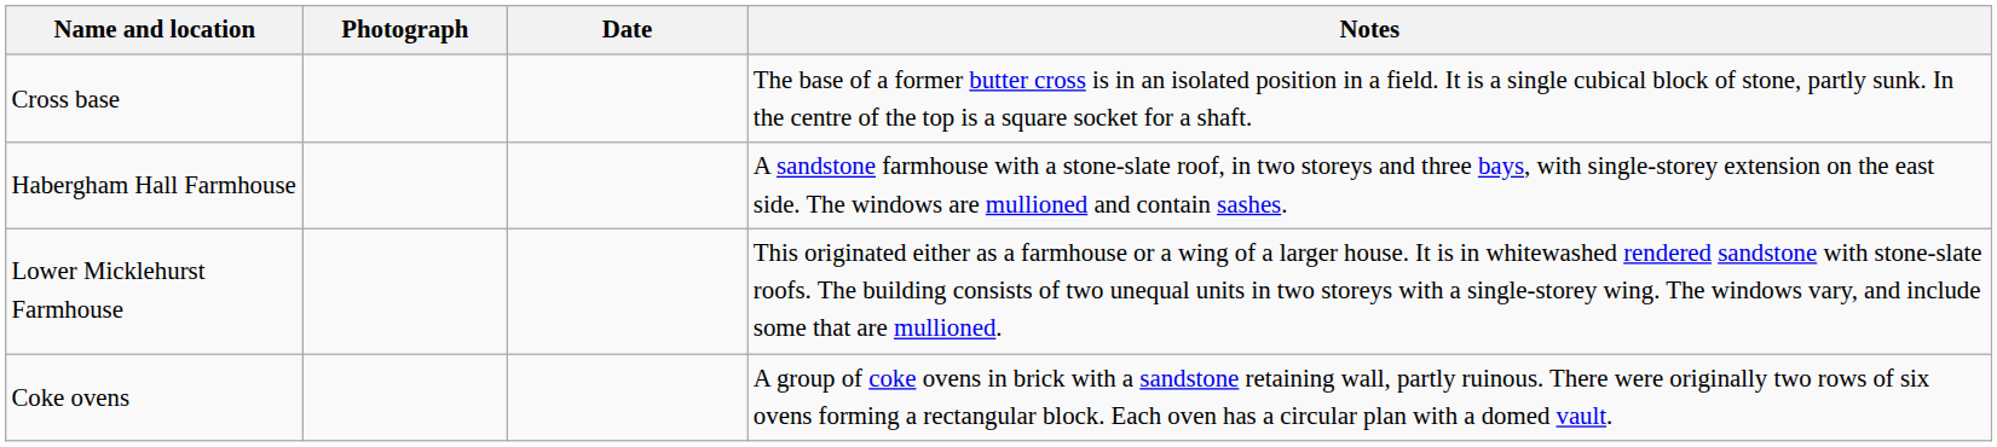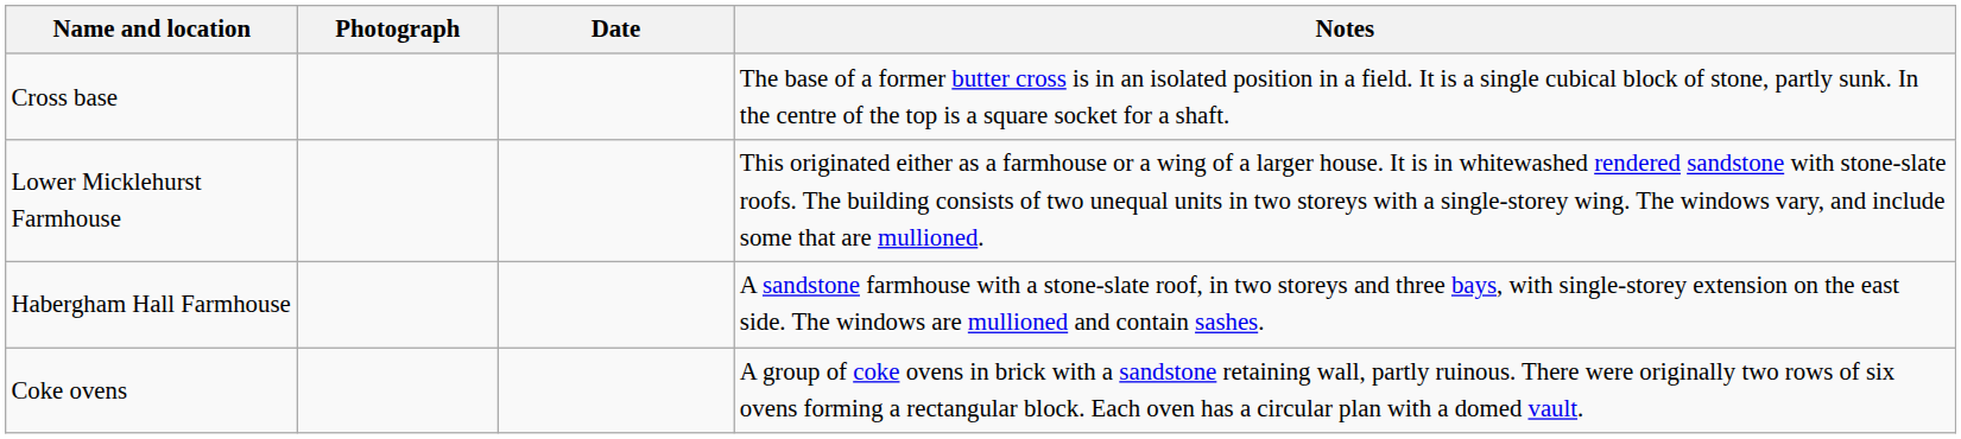rows swapped: Lower Micklehurst Farmhouse <-> Habergham Hall Farmhouse
